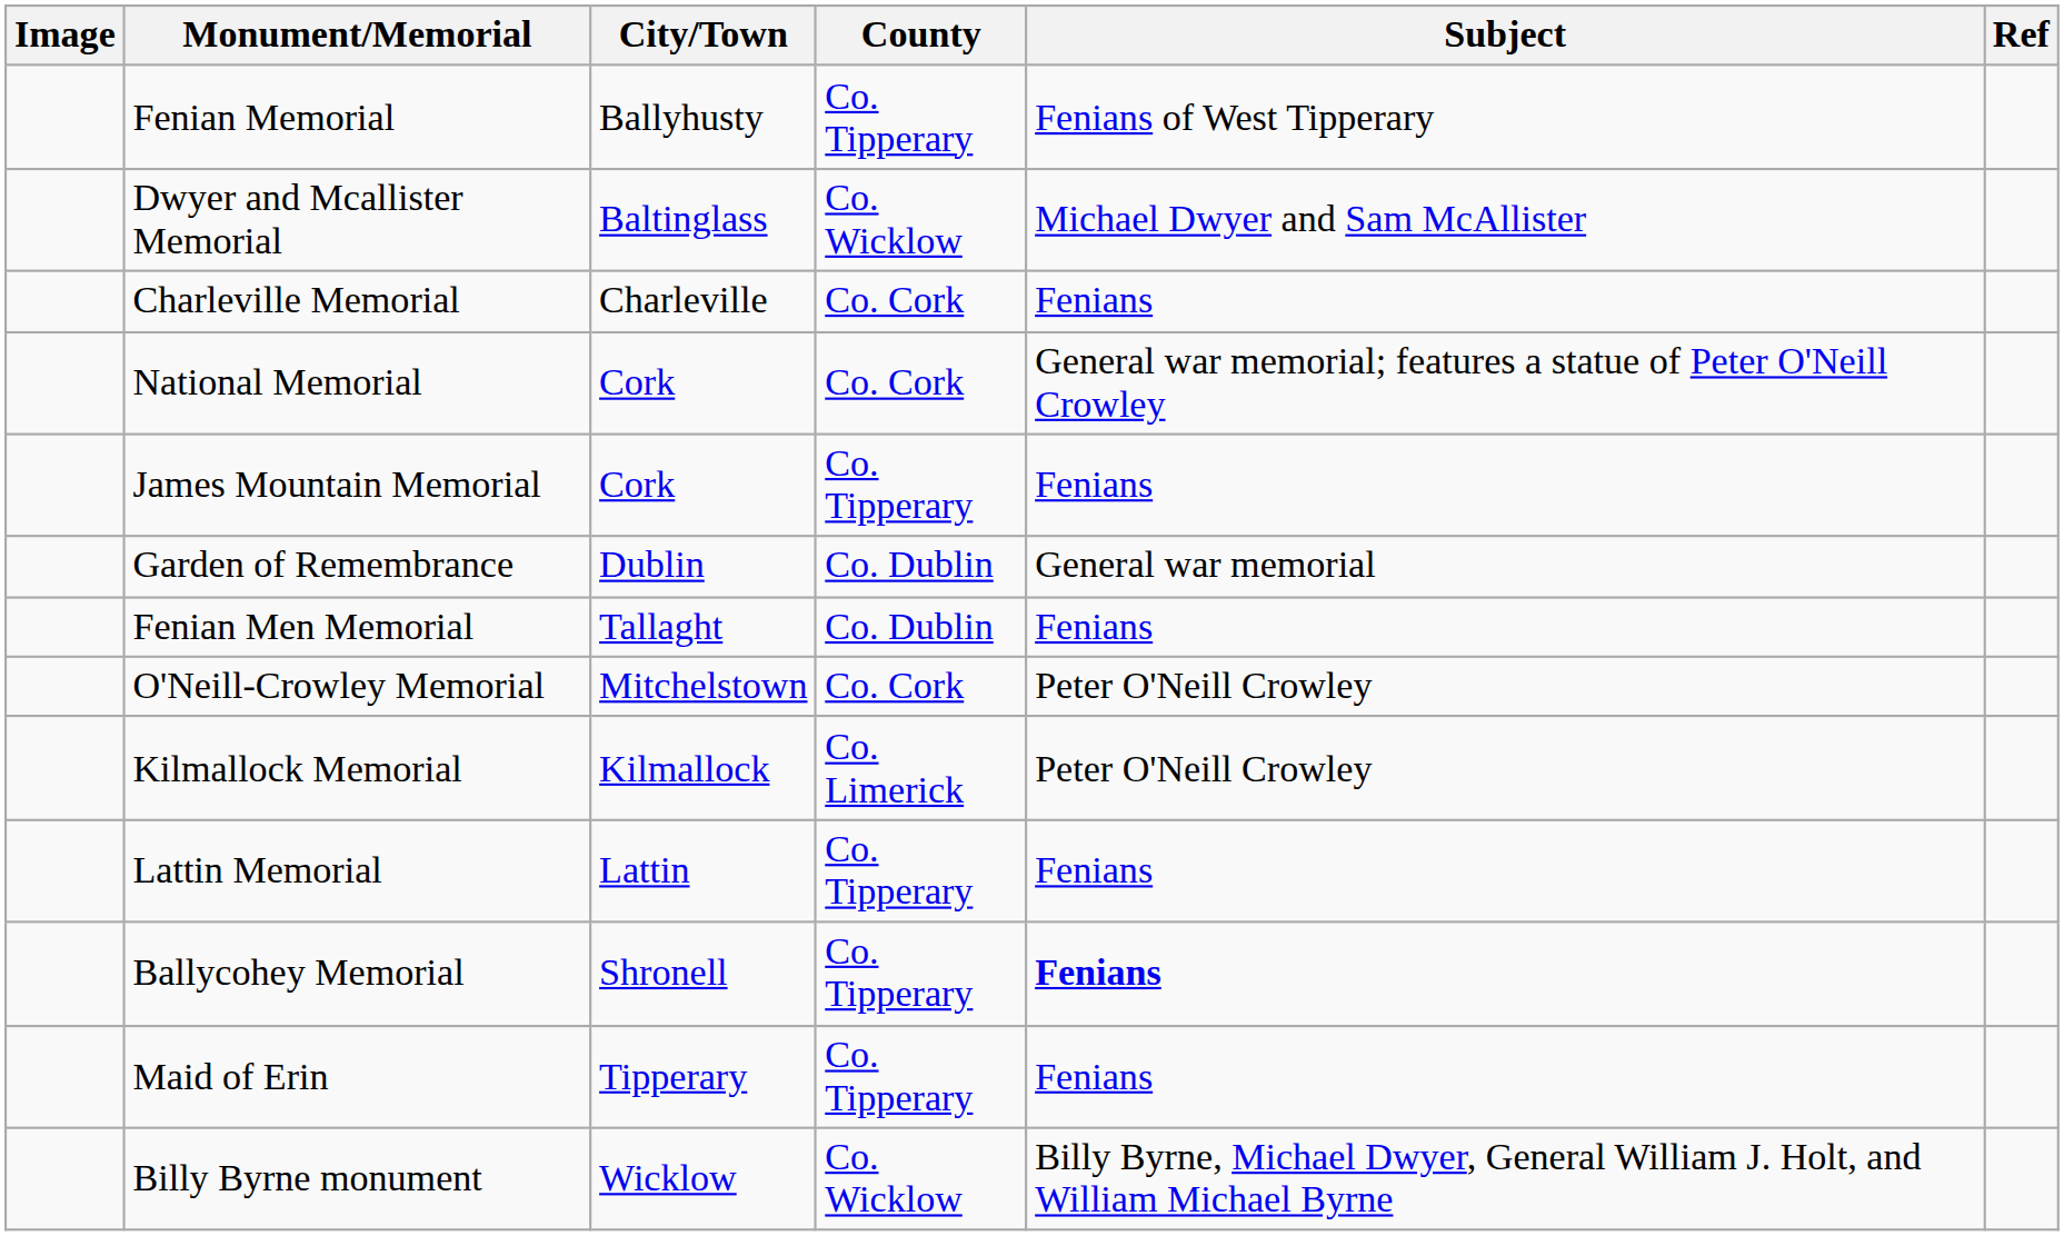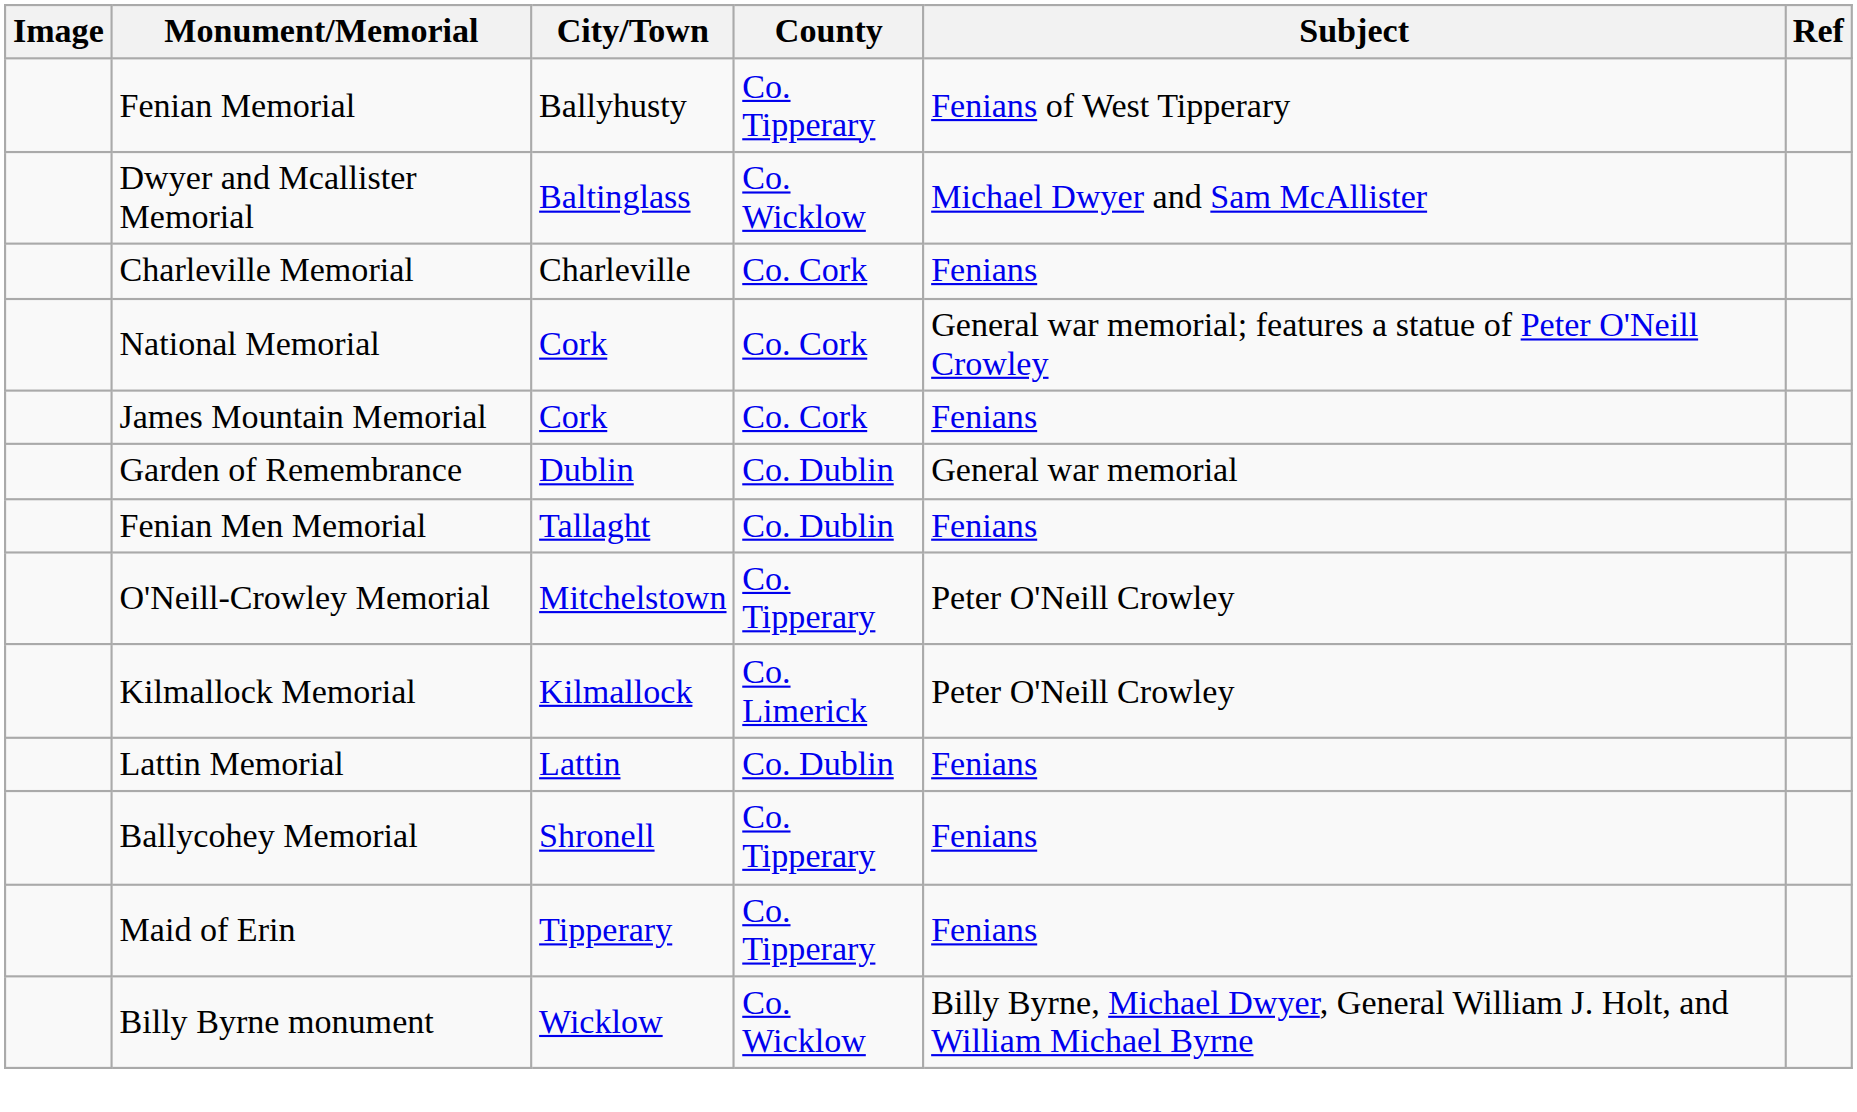James Mountain Memorial | County: Co. Tipperary -> Co. Cork
O'Neill-Crowley Memorial | County: Co. Cork -> Co. Tipperary
Lattin Memorial | County: Co. Tipperary -> Co. Dublin
Ballycohey Memorial | Subject: bold -> normal
